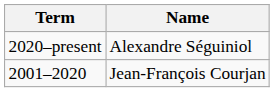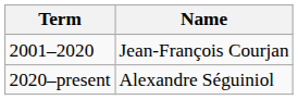rows swapped: 2001–2020 <-> 2020–present
